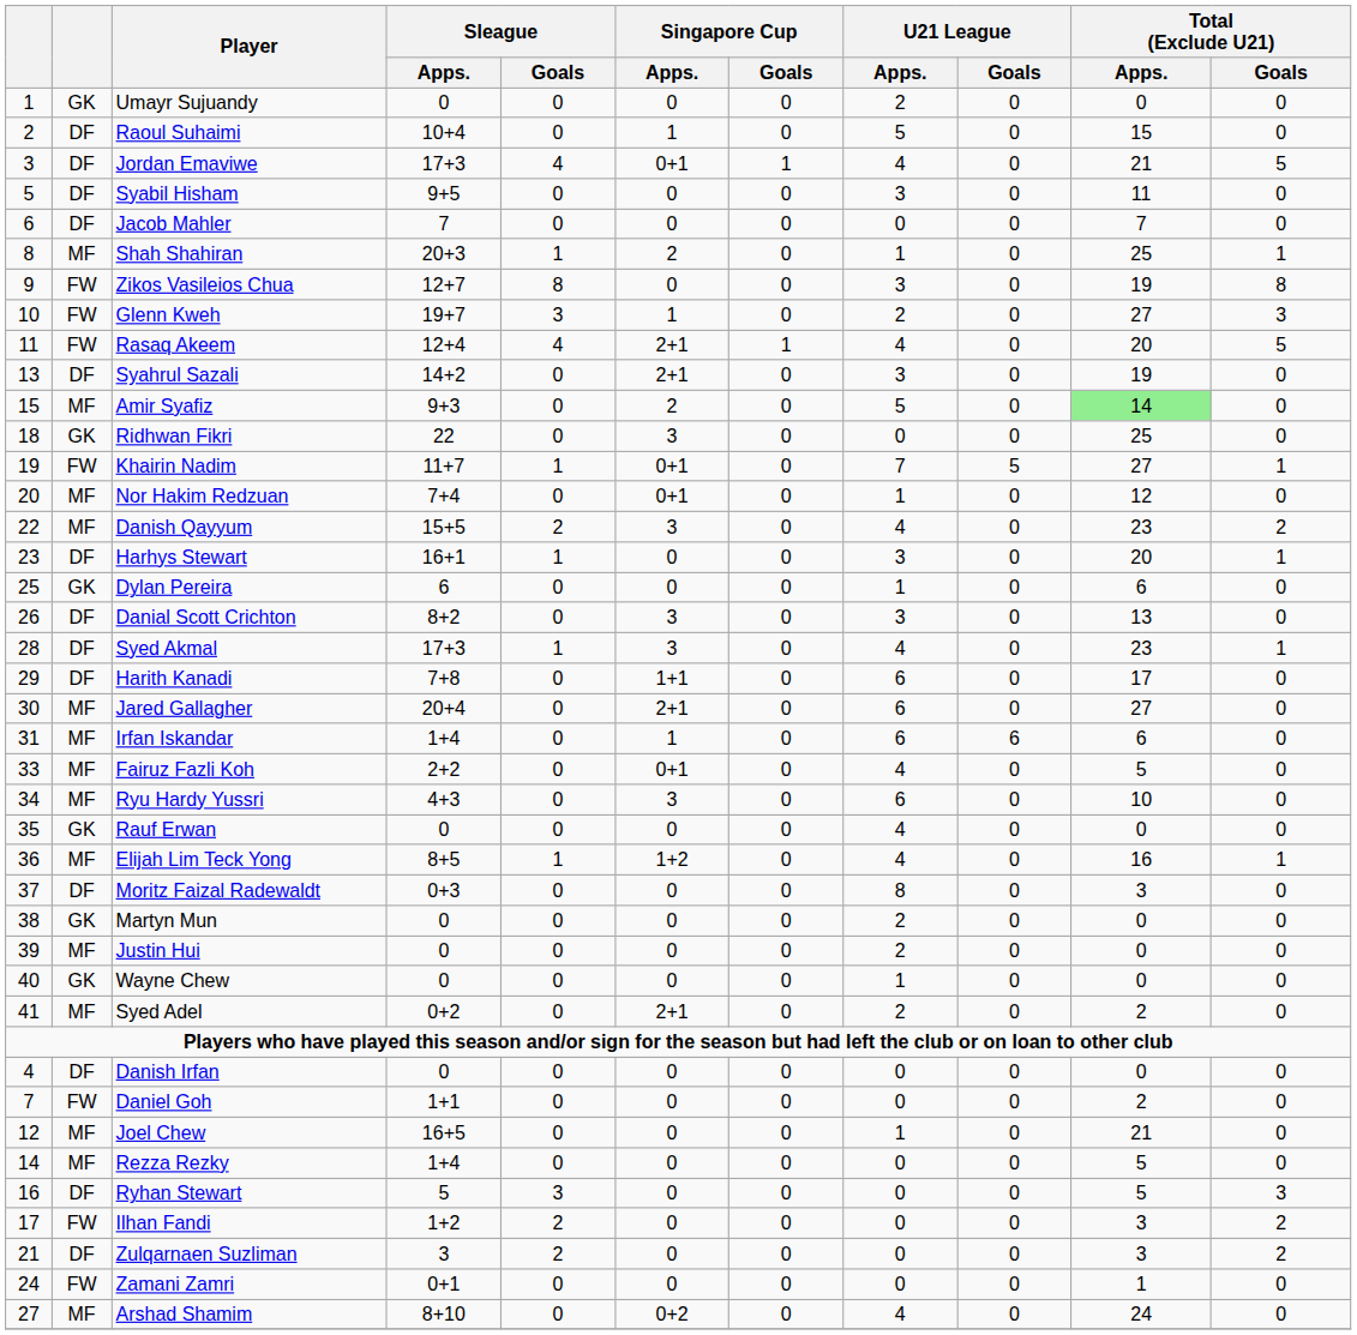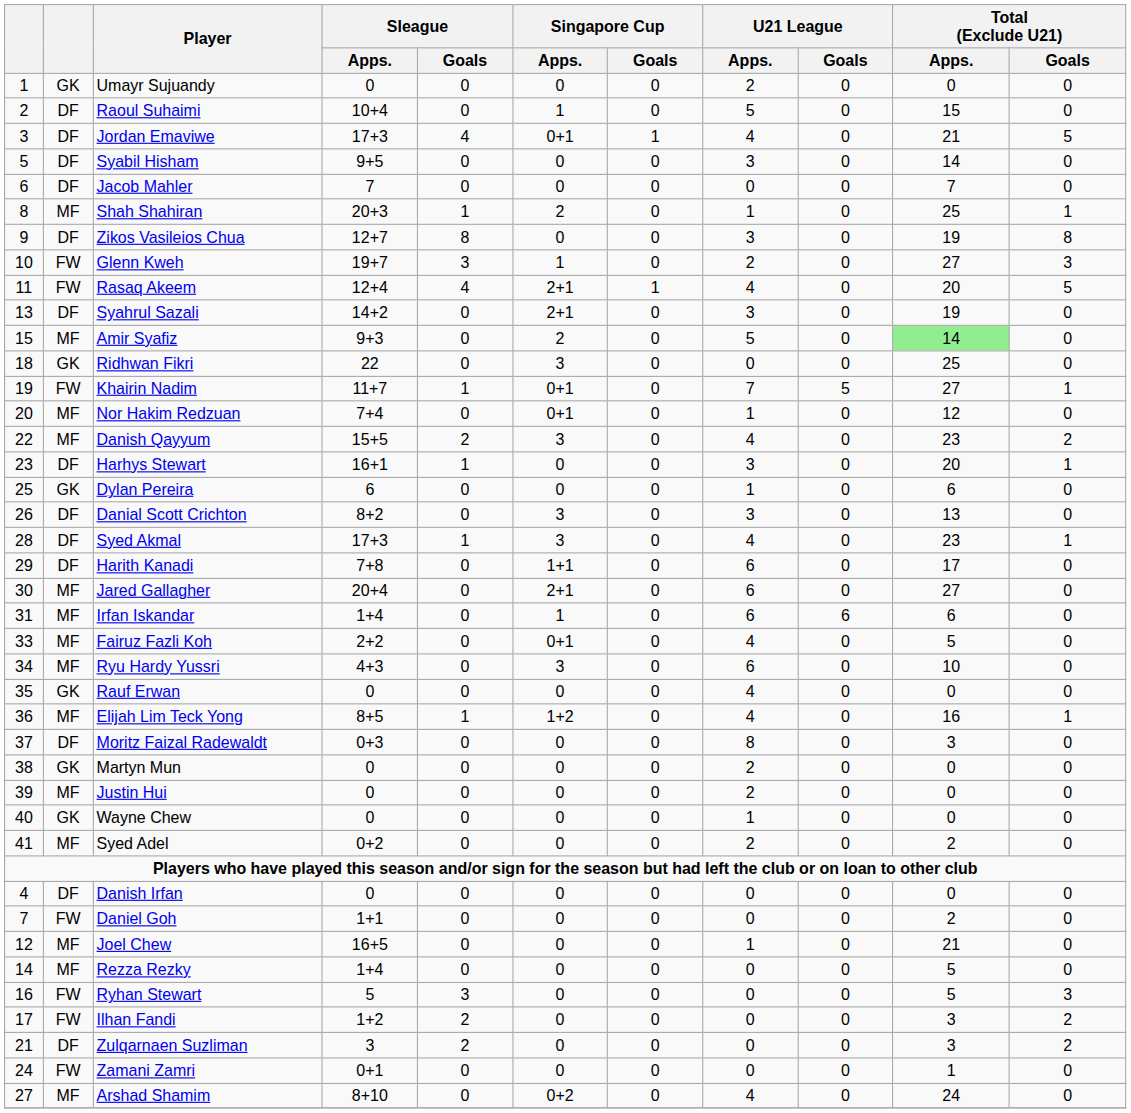Syabil Hisham | Total (Exclude U21) / Apps.: 11 -> 14
Zikos Vasileios Chua | column 2: FW -> DF
Syed Adel | Singapore Cup / Apps.: 2+1 -> 0
Ryhan Stewart | column 2: DF -> FW
